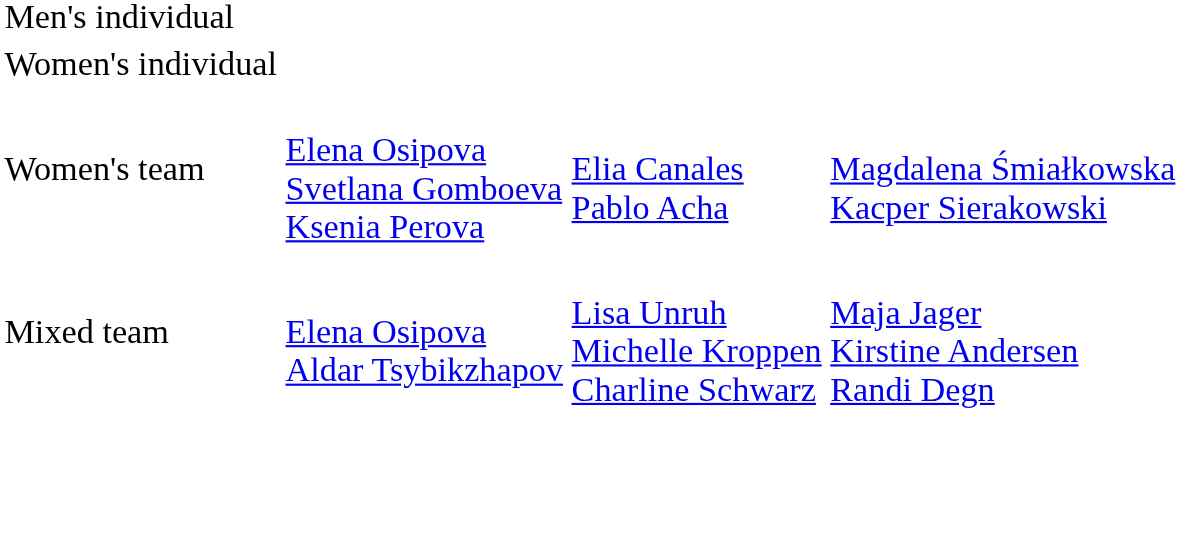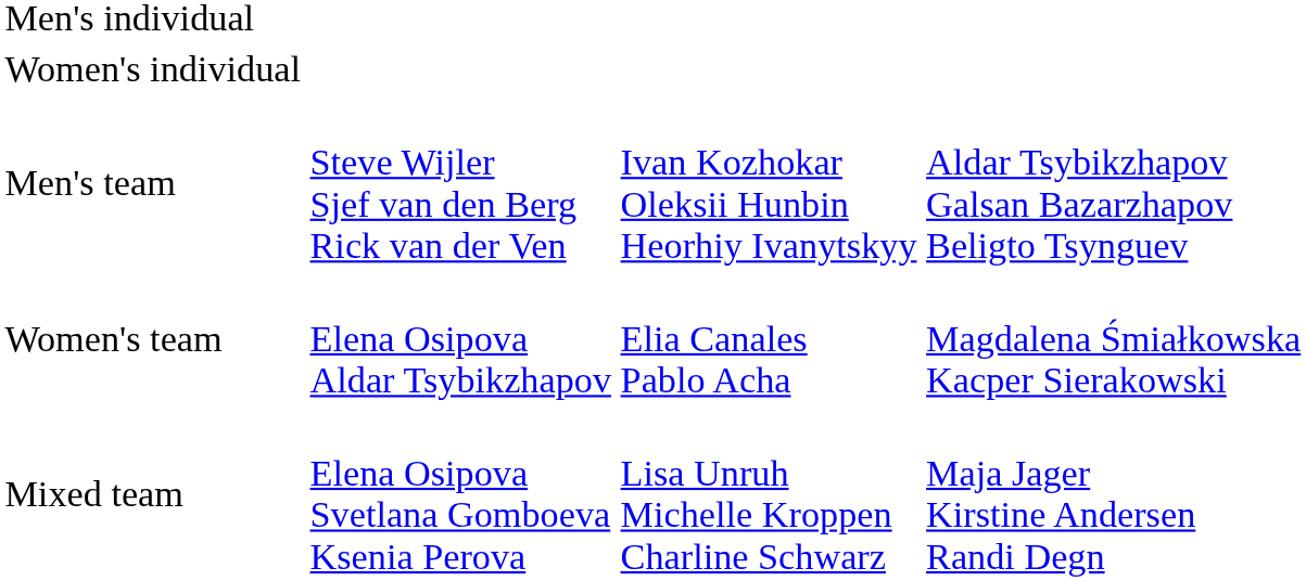+ row: Men's team | Steve Wijler Sjef van den Berg Rick van der Ven | Ivan Kozhokar Oleksii Hunbin Heorhiy Ivanytskyy | Aldar Tsybikzhapov Galsan Bazarzhapov Beligto Tsynguev
Women's team | column 2: Elena Osipova Svetlana Gomboeva Ksenia Perova -> Elena Osipova Aldar Tsybikzhapov
Mixed team | column 2: Elena Osipova Aldar Tsybikzhapov -> Elena Osipova Svetlana Gomboeva Ksenia Perova
